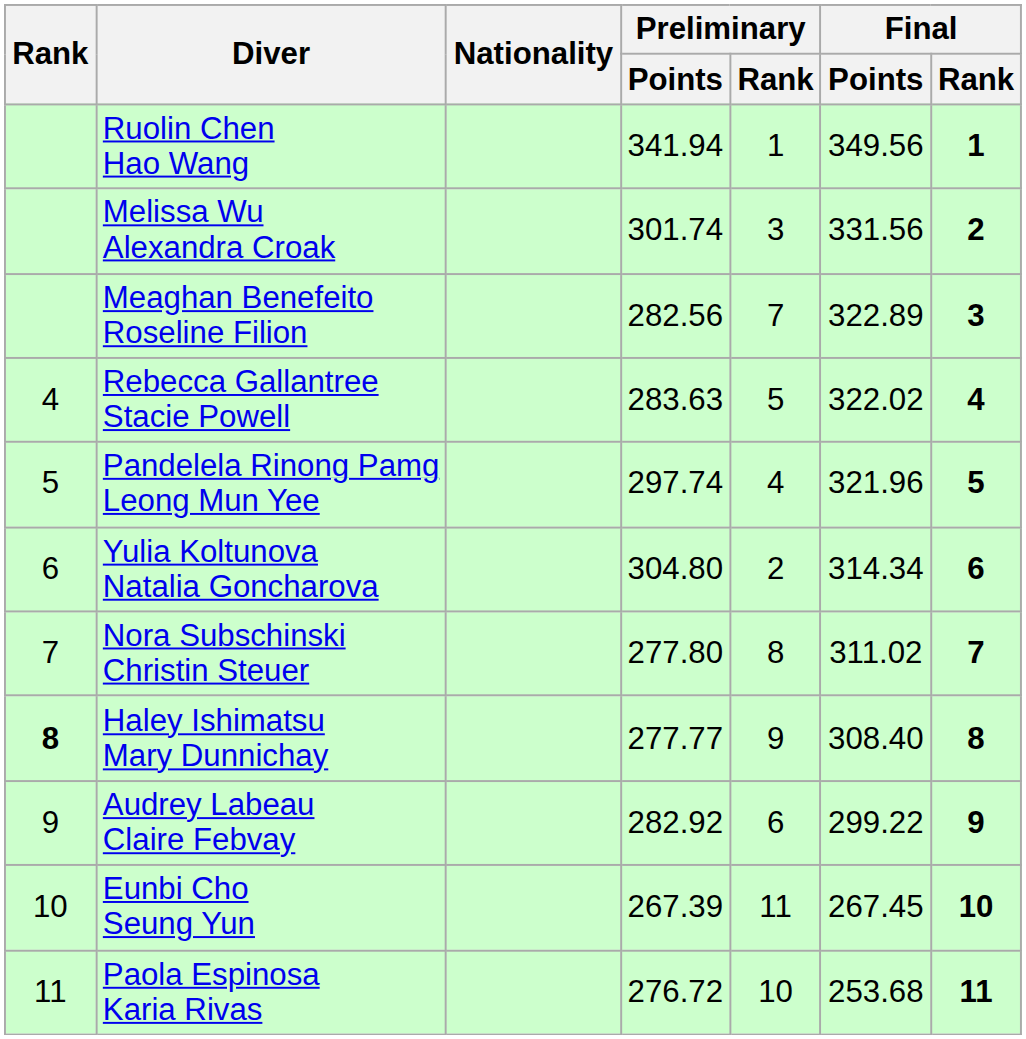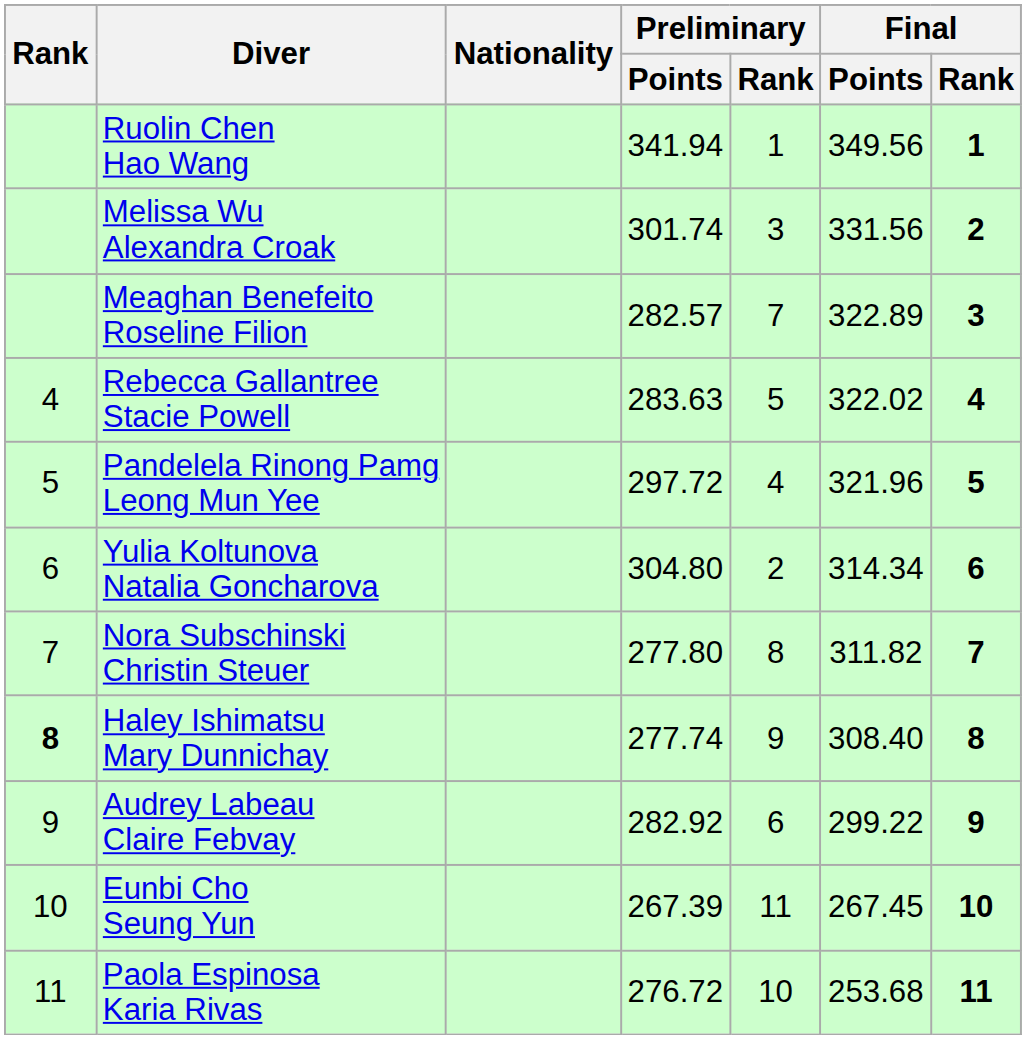Meaghan Benefeito Roseline Filion | Preliminary / Points: 282.56 -> 282.57
Pandelela Rinong Pamg Leong Mun Yee | Preliminary / Points: 297.74 -> 297.72
Nora Subschinski Christin Steuer | Final / Points: 311.02 -> 311.82
Haley Ishimatsu Mary Dunnichay | Preliminary / Points: 277.77 -> 277.74
